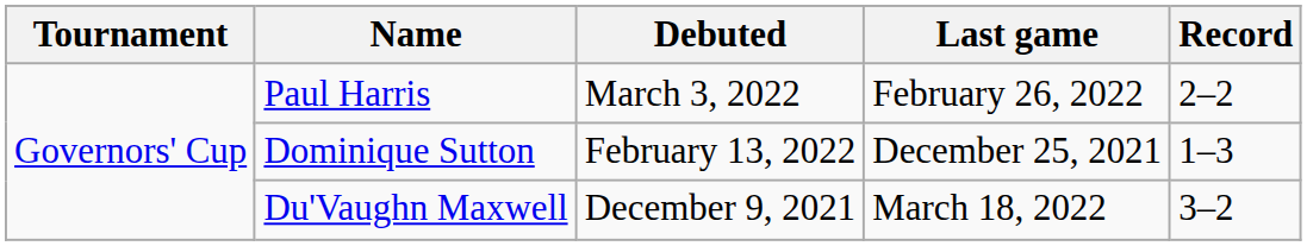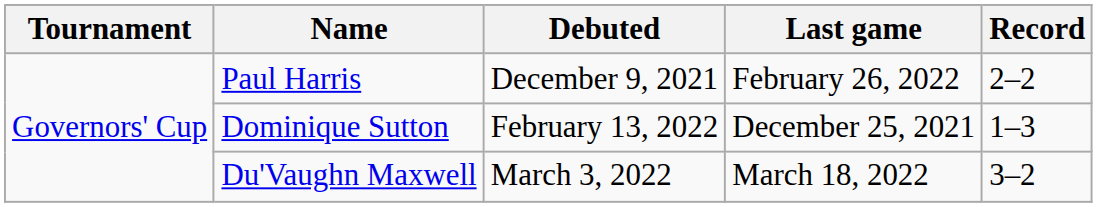Paul Harris | Debuted: March 3, 2022 -> December 9, 2021
Du'Vaughn Maxwell | Debuted: December 9, 2021 -> March 3, 2022
